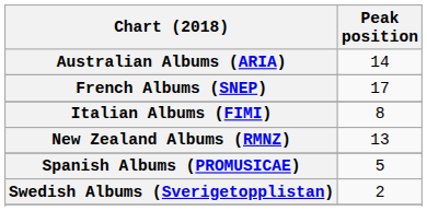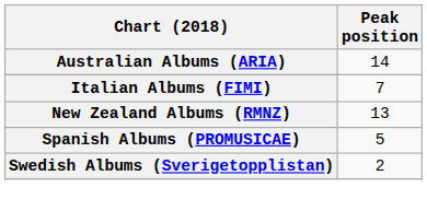- row: French Albums (SNEP) | 17
Italian Albums (FIMI) | Peak position: 8 -> 7
